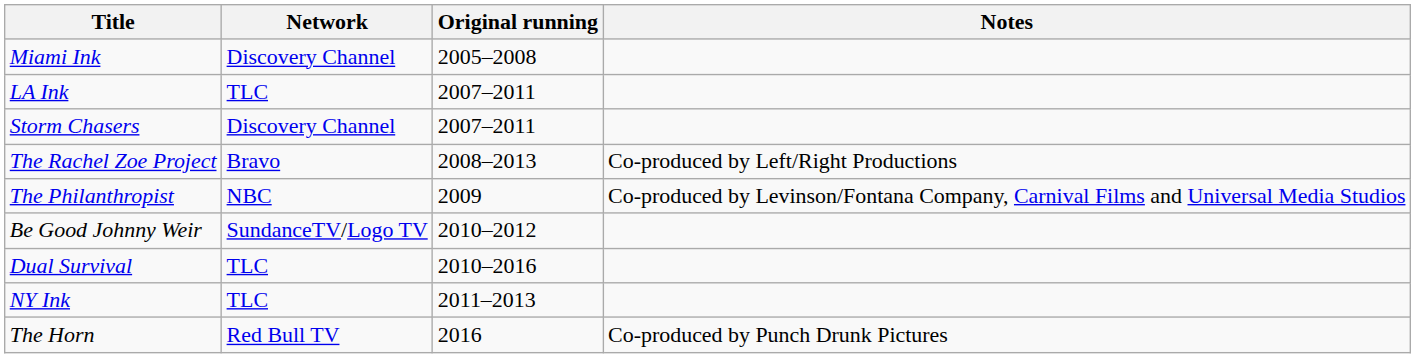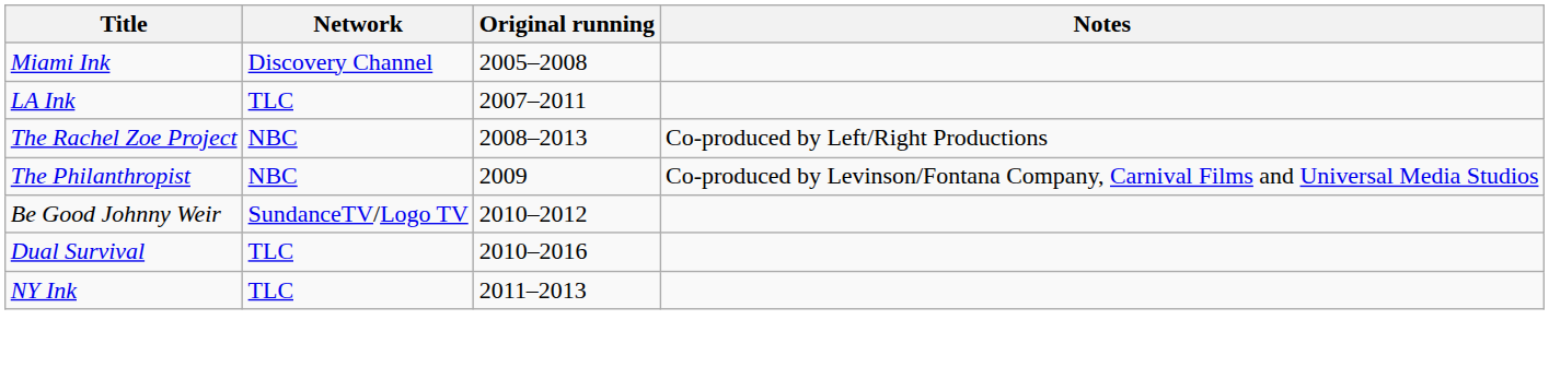- row: Storm Chasers | Discovery Channel | 2007–2011
The Rachel Zoe Project | Network: Bravo -> NBC
- row: The Horn | Red Bull TV | 2016 | Co-produced by Punch Drunk Pictures
